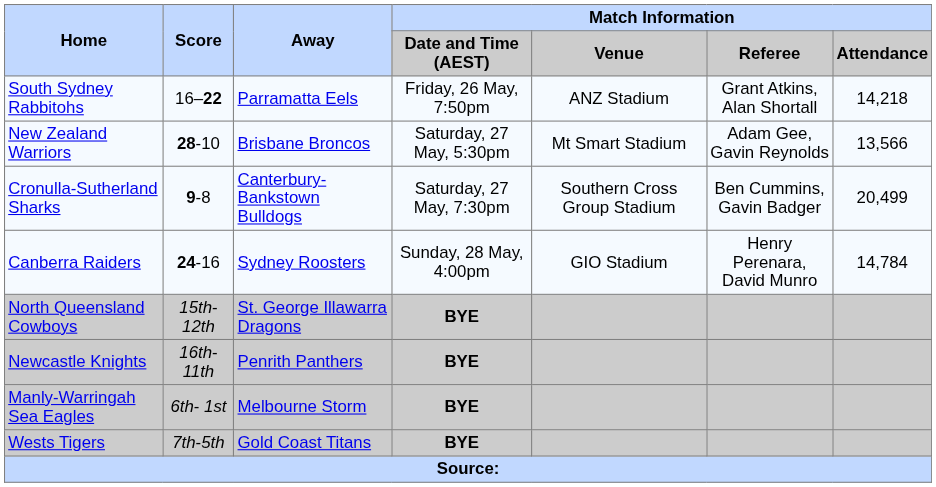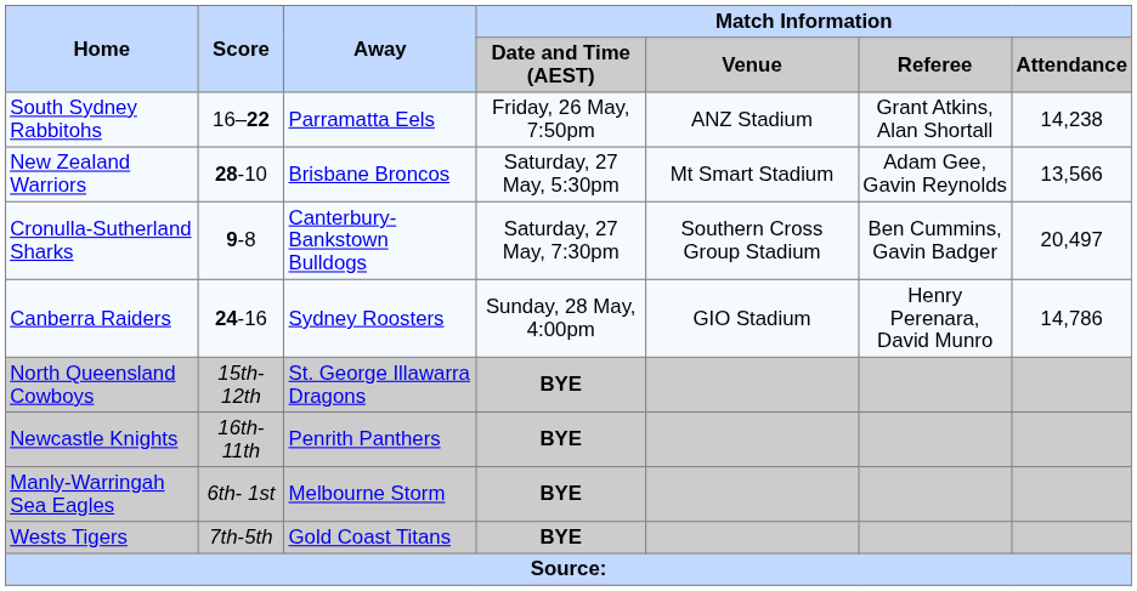South Sydney Rabbitohs | Match Information / Attendance: 14,218 -> 14,238
Cronulla-Sutherland Sharks | Match Information / Attendance: 20,499 -> 20,497
Canberra Raiders | Match Information / Attendance: 14,784 -> 14,786
